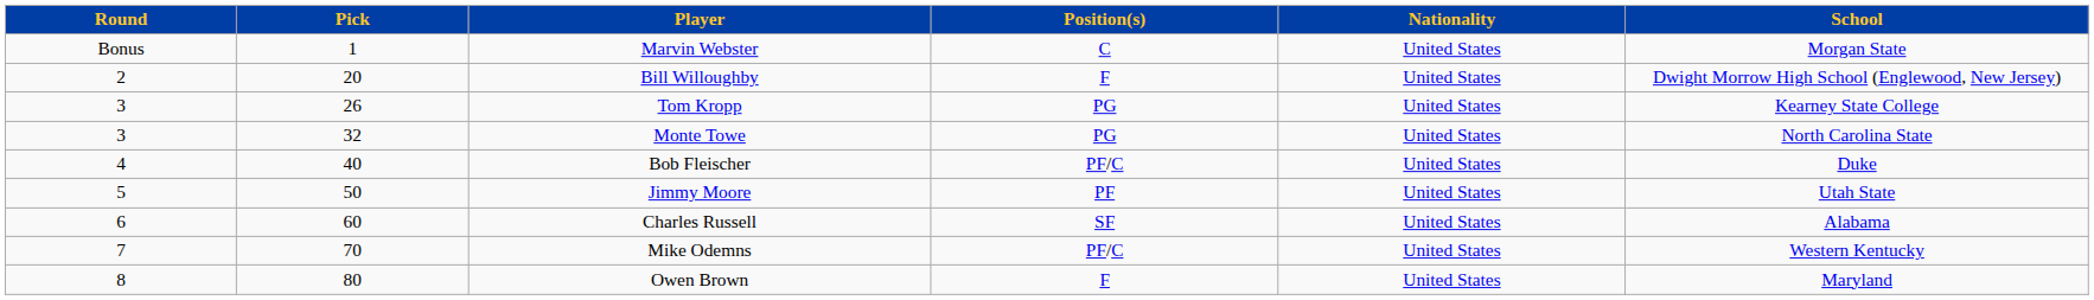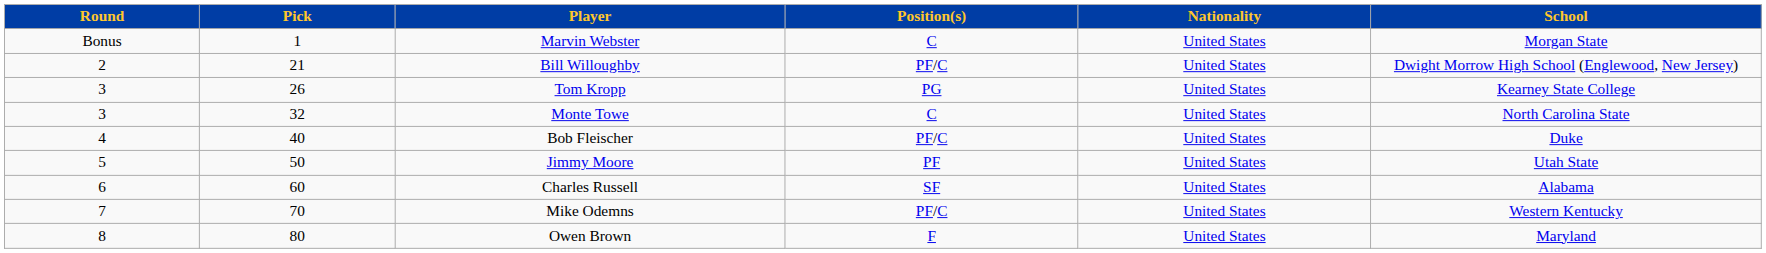Bill Willoughby | Pick: 20 -> 21
Bill Willoughby | Position(s): F -> PF/C
Monte Towe | Position(s): PG -> C
